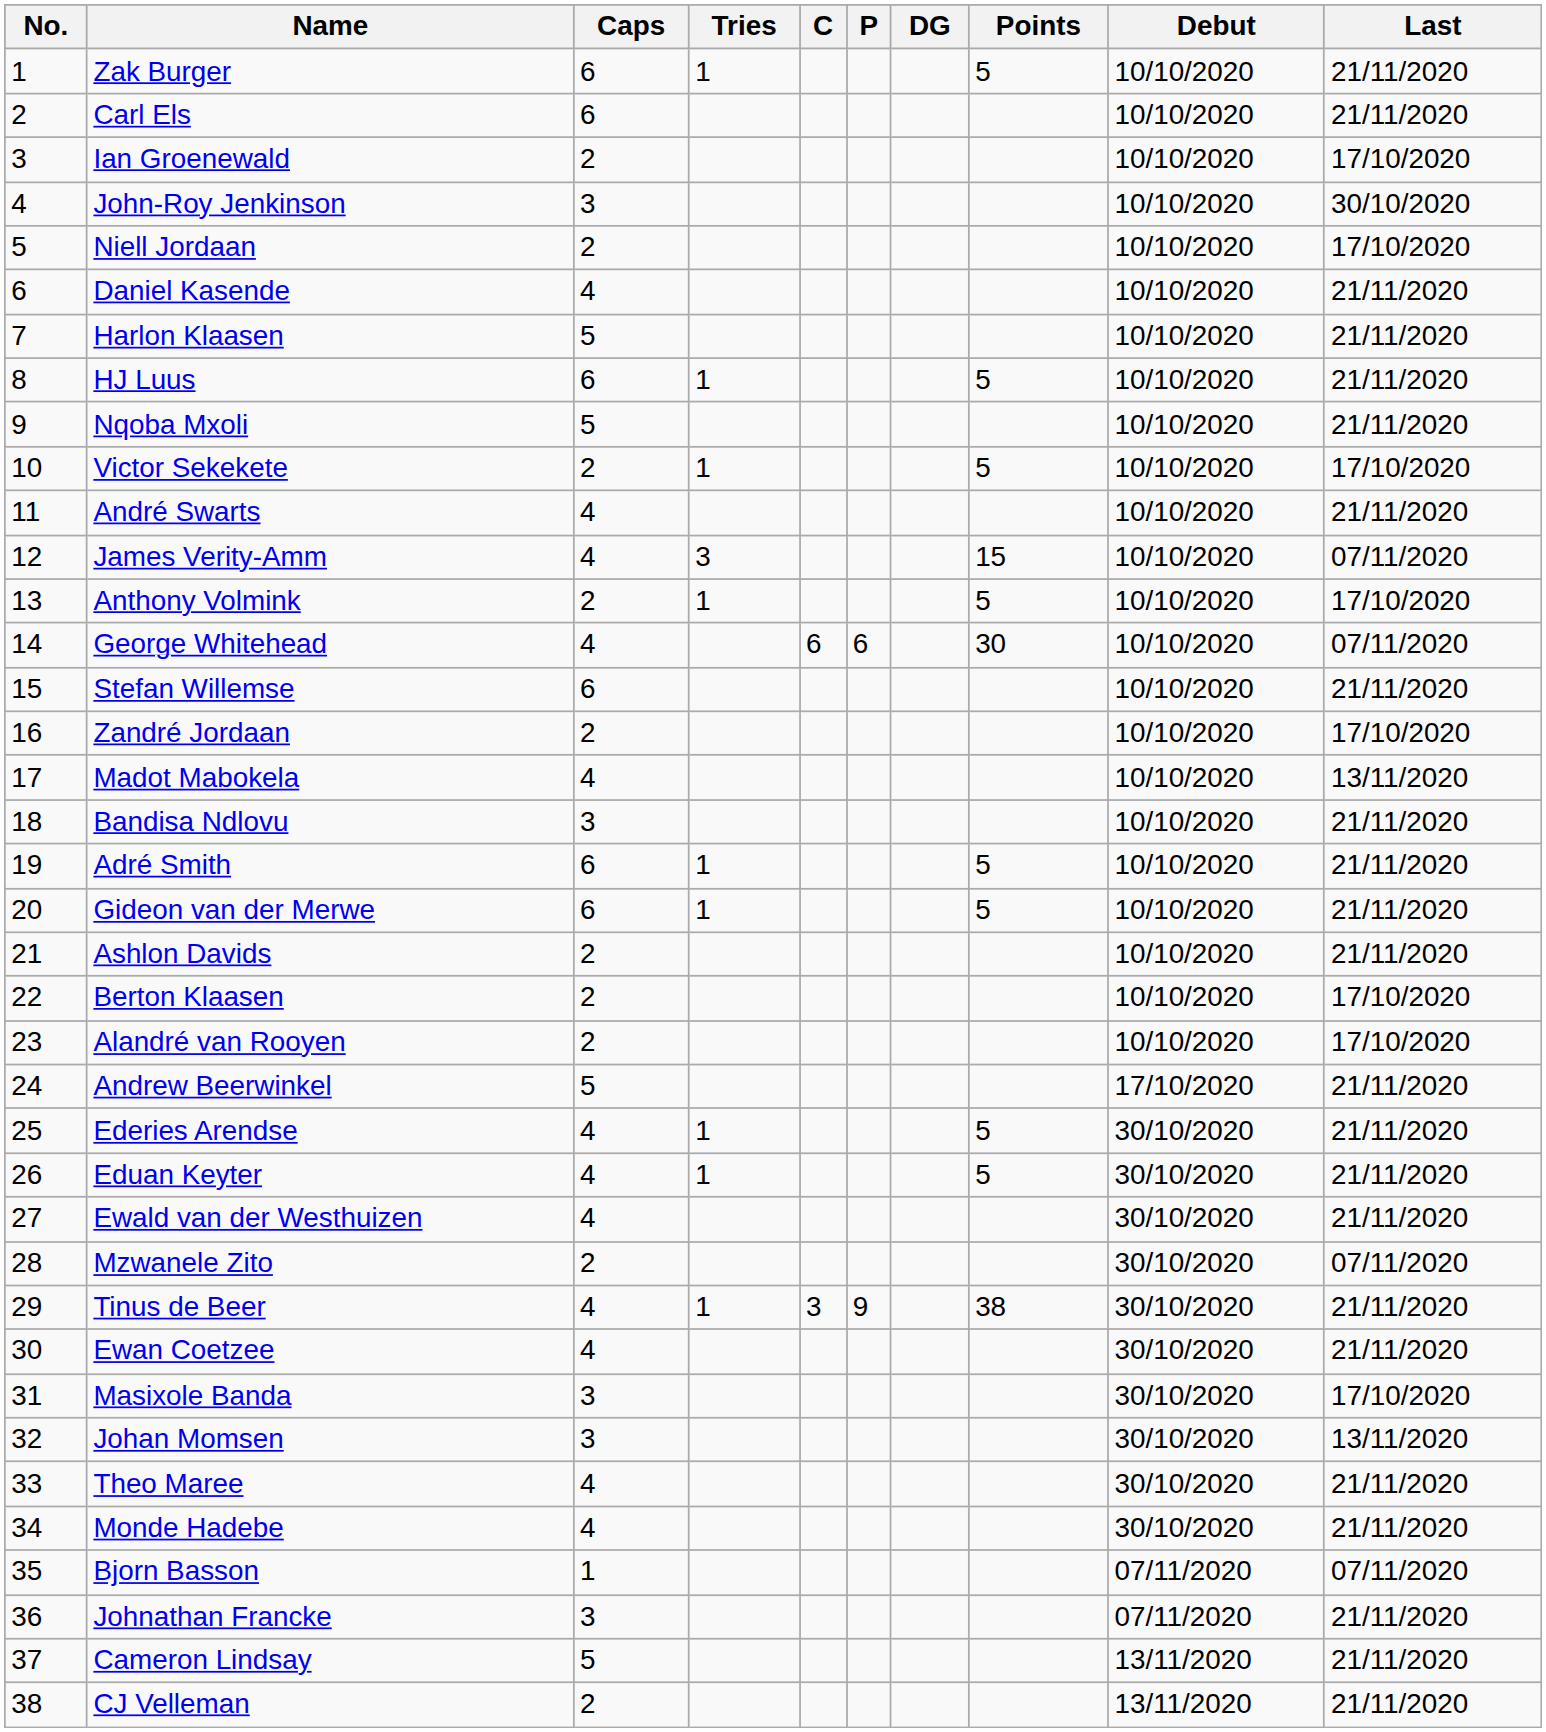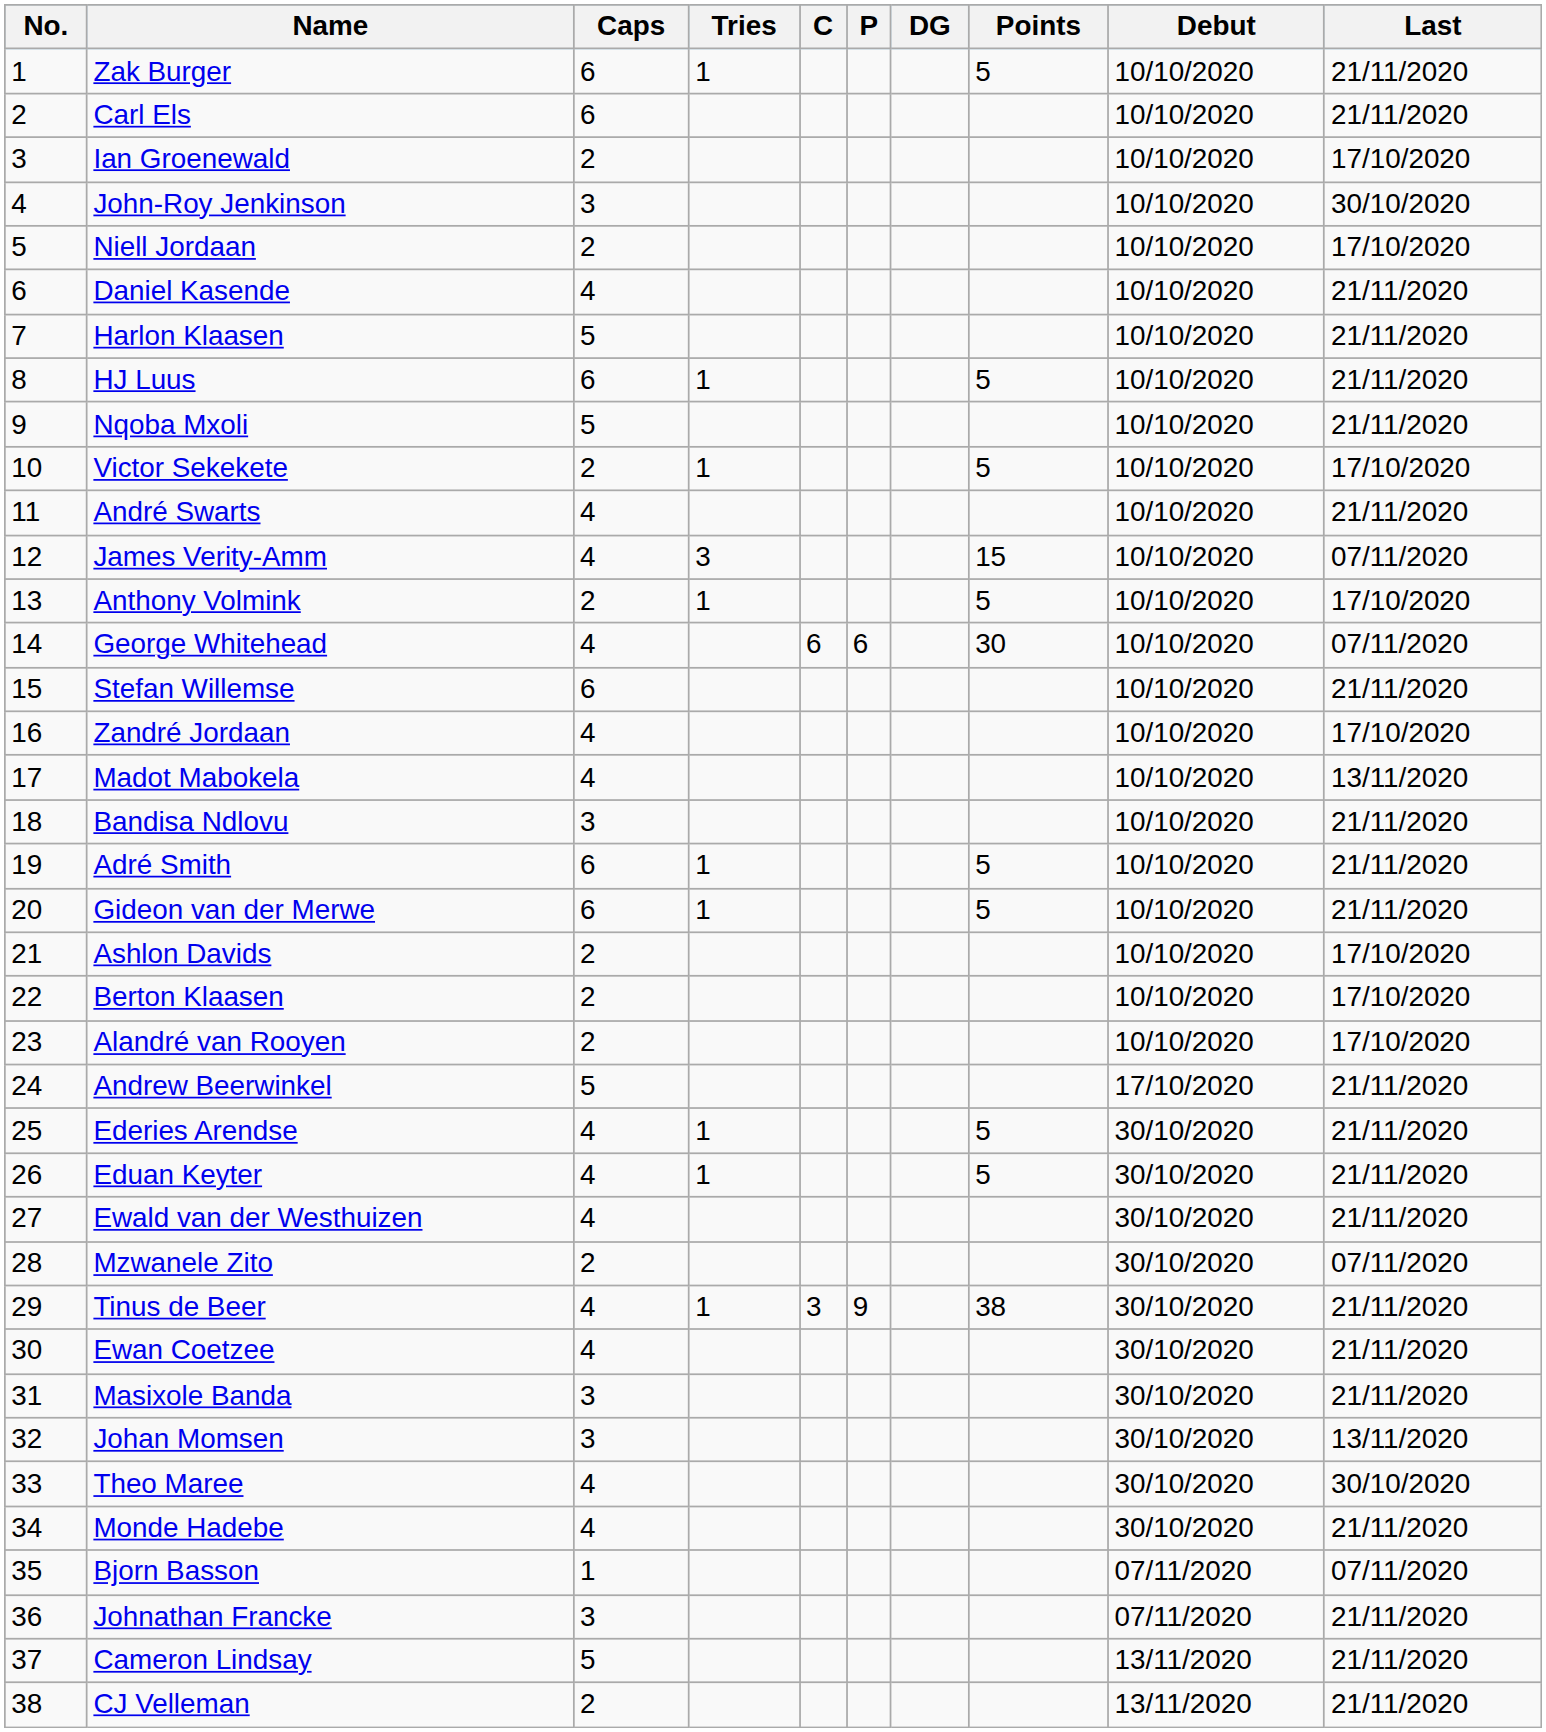Zandré Jordaan | Caps: 2 -> 4
Ashlon Davids | Last: 21/11/2020 -> 17/10/2020
Masixole Banda | Last: 17/10/2020 -> 21/11/2020
Theo Maree | Last: 21/11/2020 -> 30/10/2020
